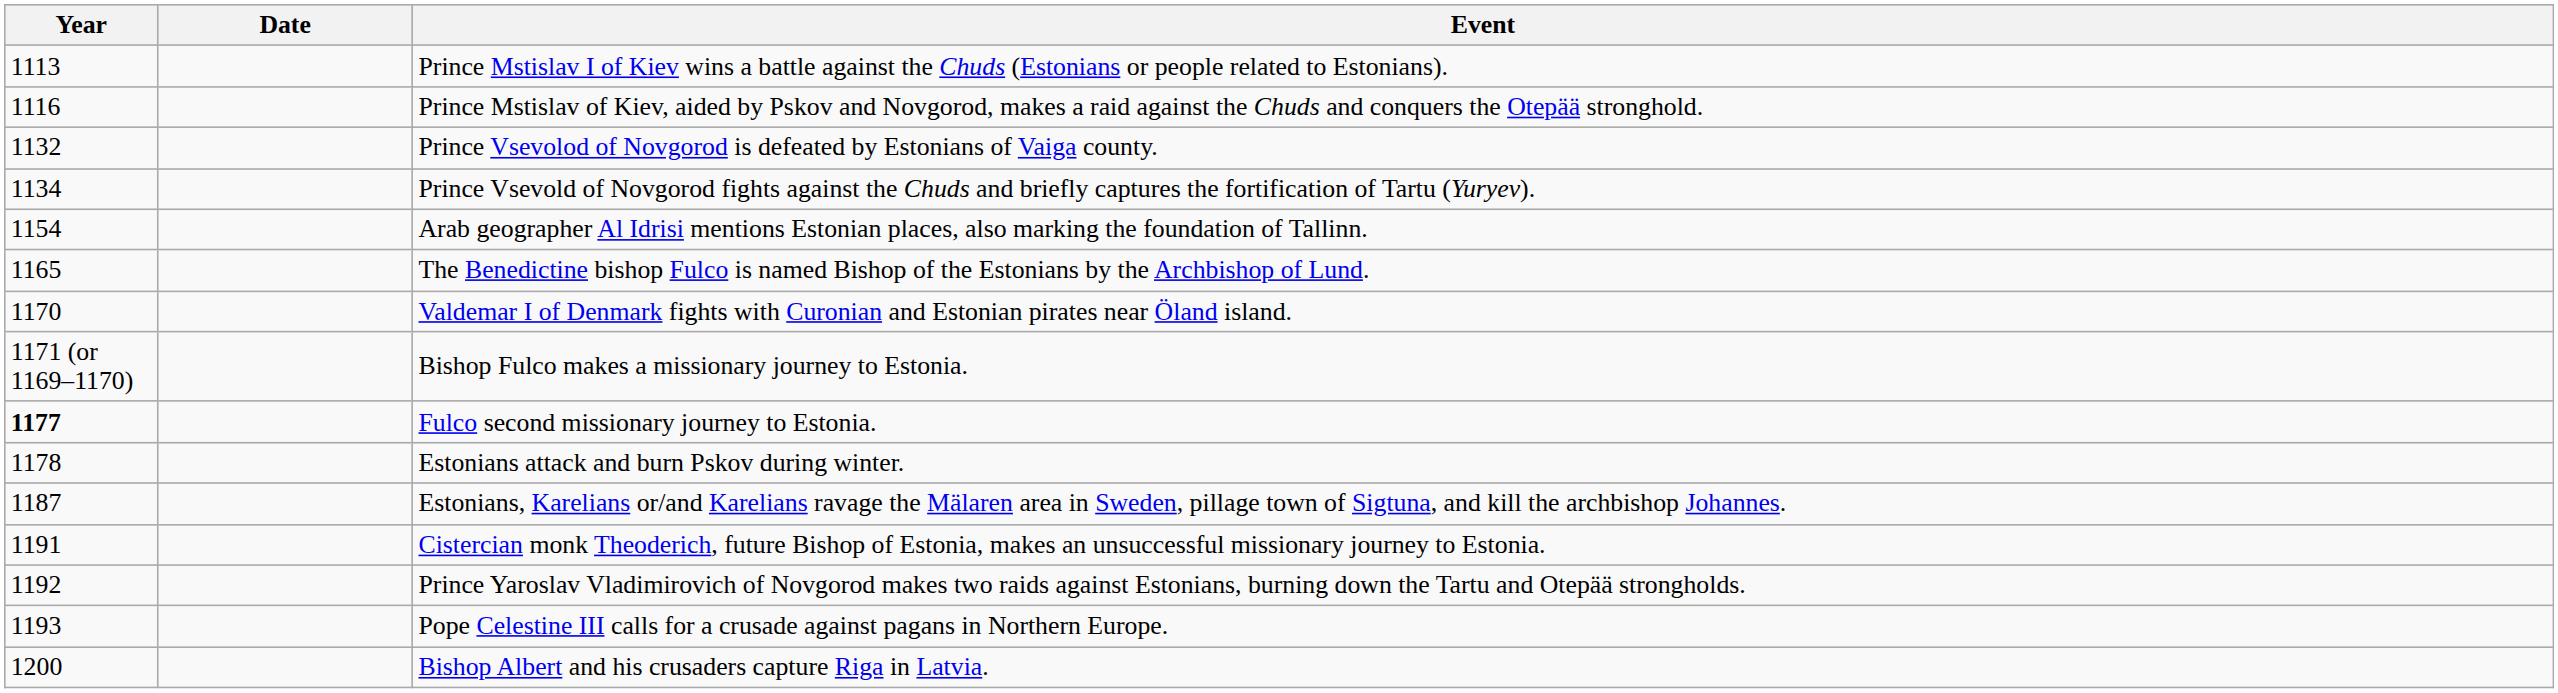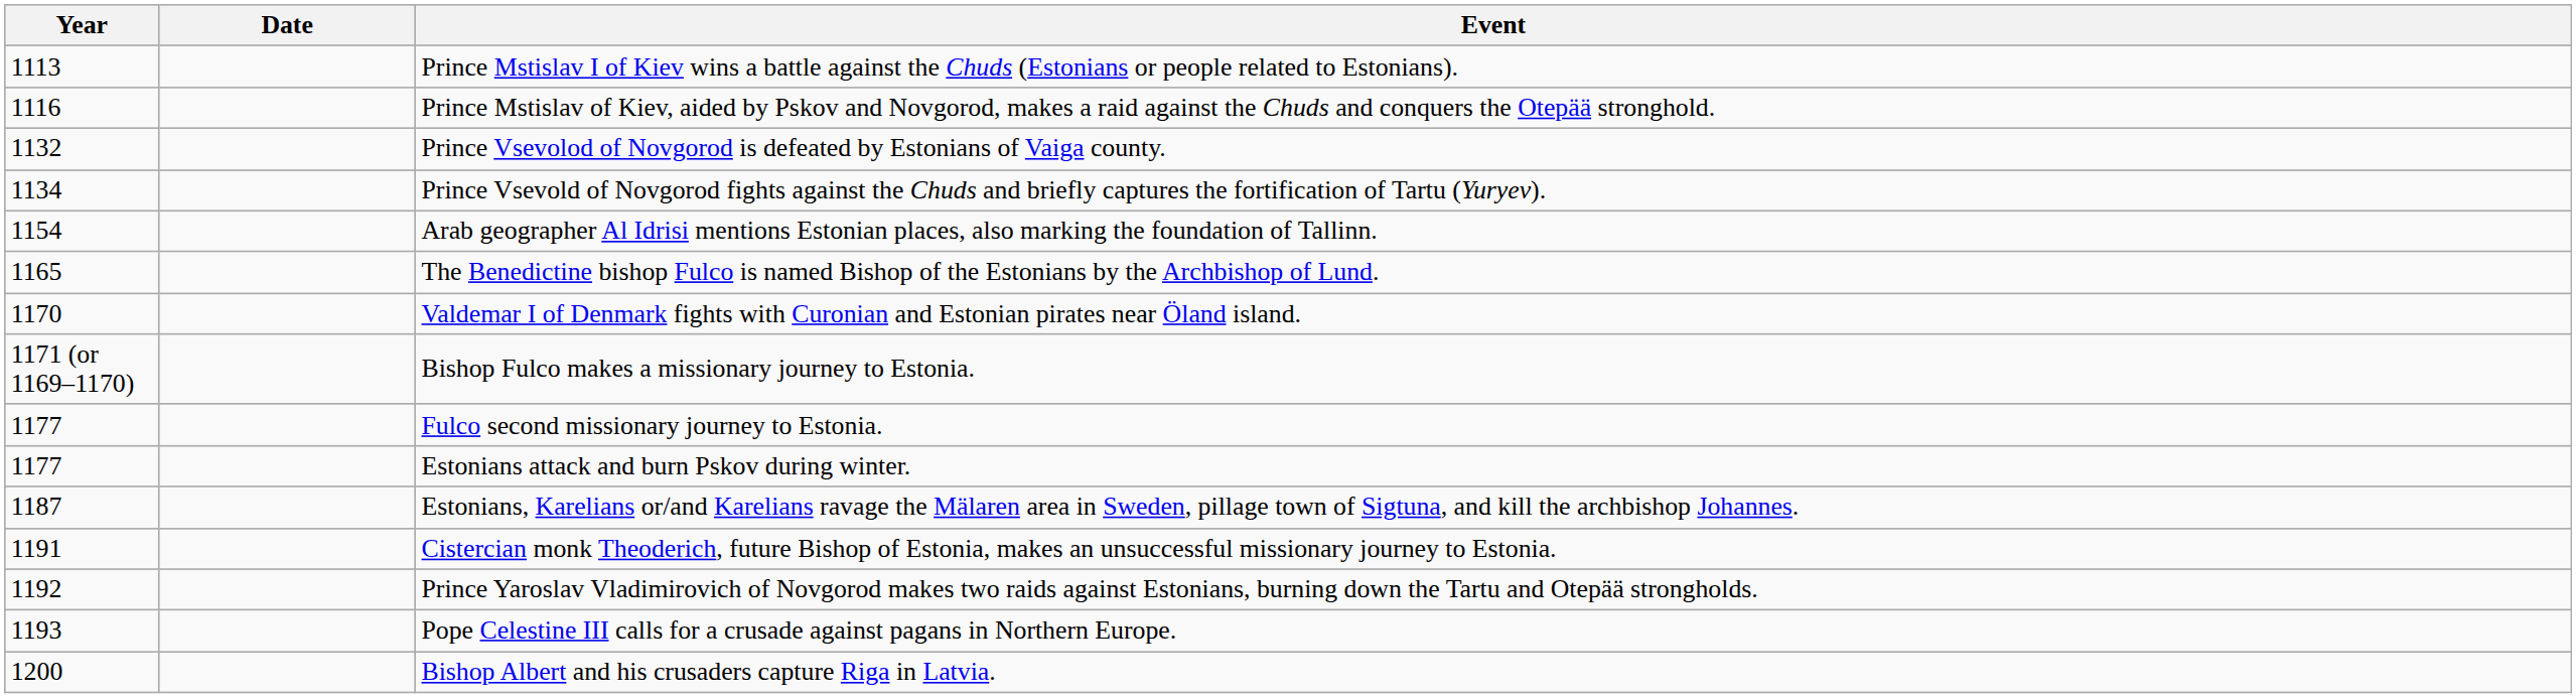Fulco second missionary journey to Estonia. | Year: bold -> normal
Estonians attack and burn Pskov during winter. | Year: 1178 -> 1177
